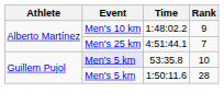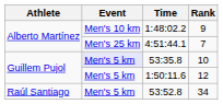1:50:11.6 | Rank: 28 -> 12
+ row: Raúl Santiago | Men's 5 km | 53:52.8 | 34
